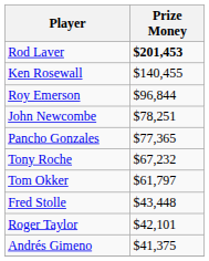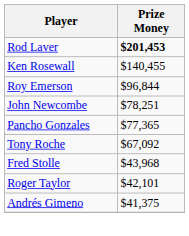Tony Roche | Prize Money: $67,232 -> $67,092
- row: Tom Okker | $61,797
Fred Stolle | Prize Money: $43,448 -> $43,968
